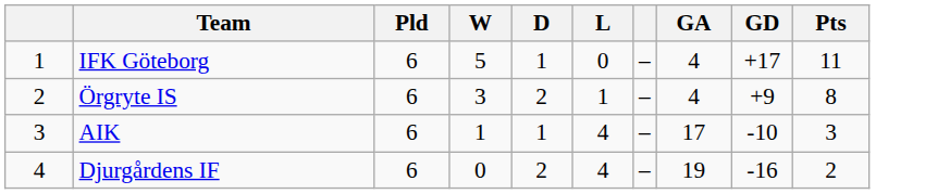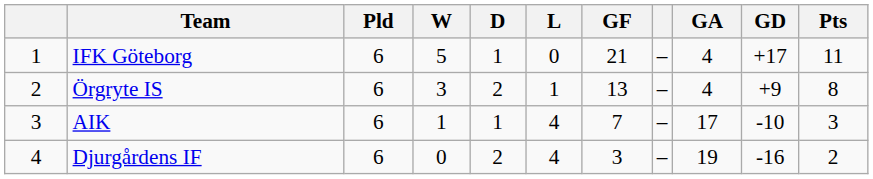+ column: GF | 21 | 13 | 7 | 3
